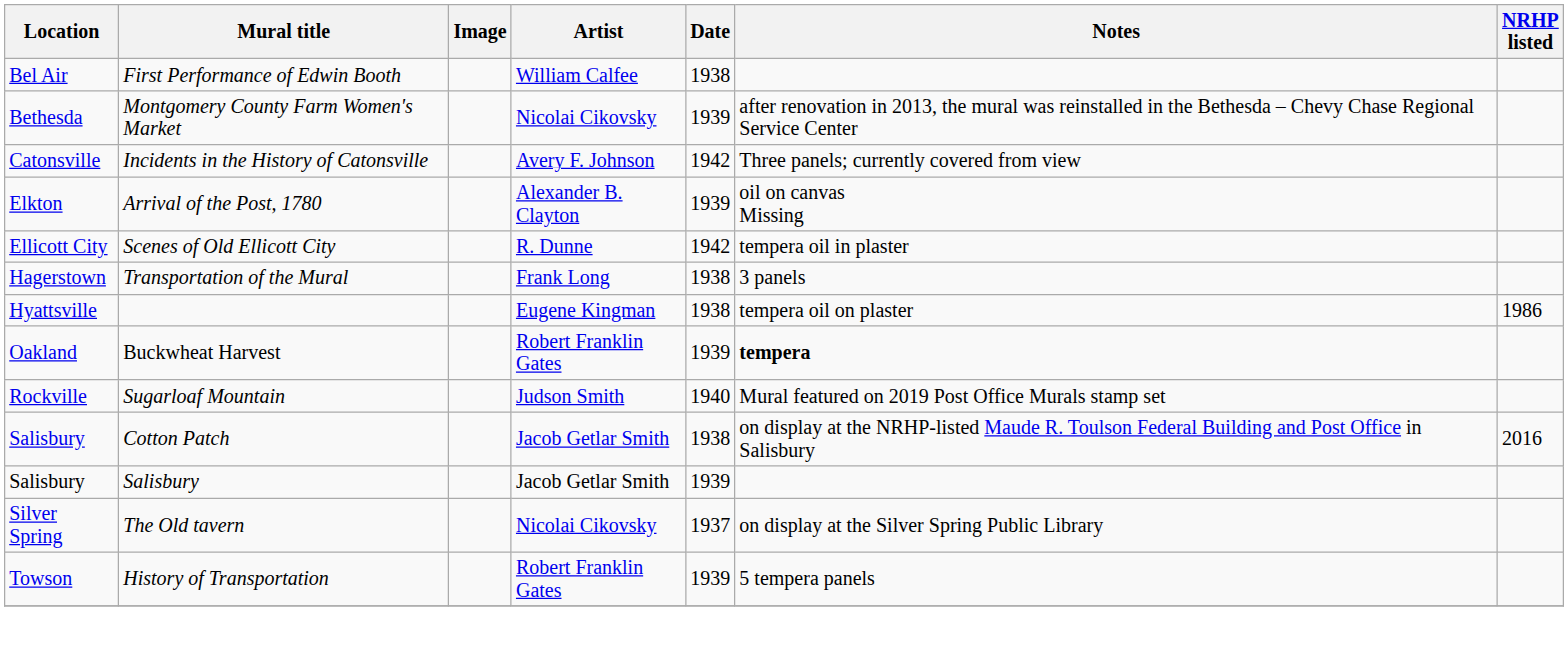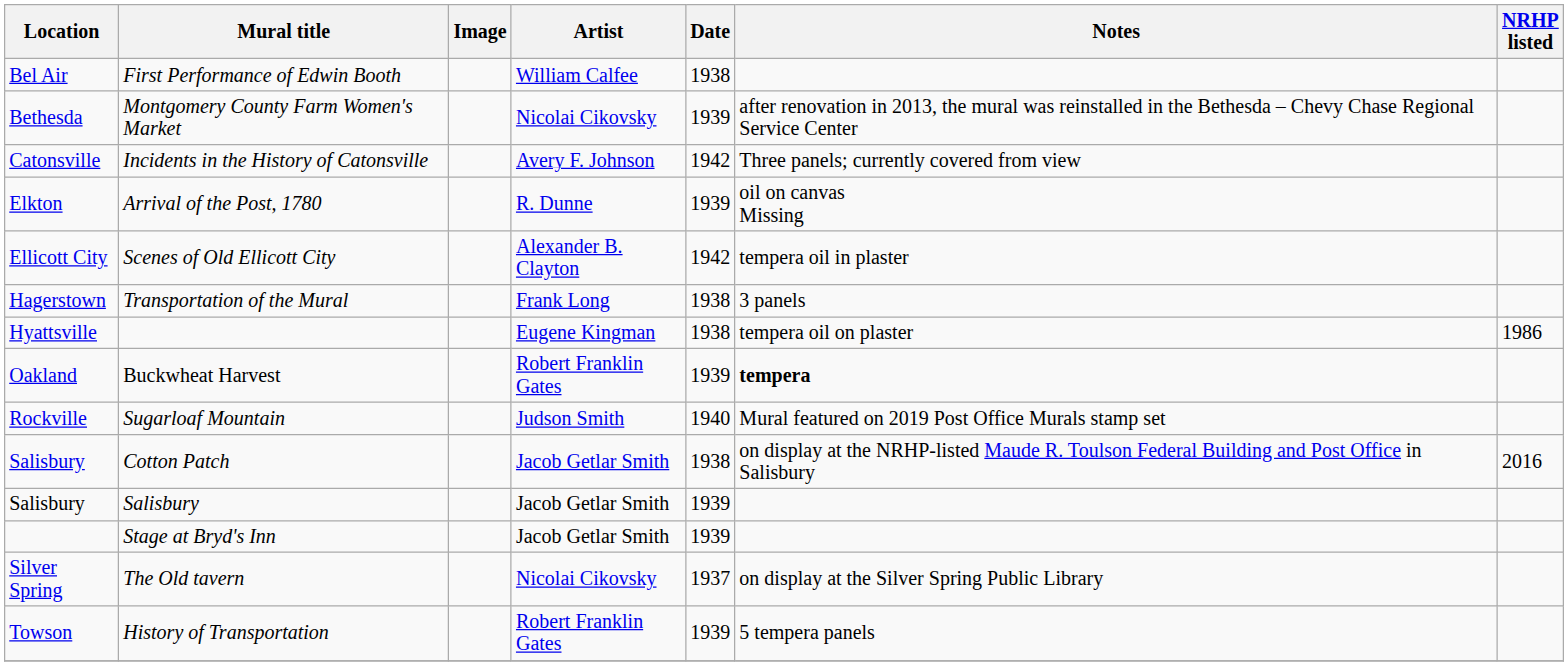Arrival of the Post, 1780 | Artist: Alexander B. Clayton -> R. Dunne
Scenes of Old Ellicott City | Artist: R. Dunne -> Alexander B. Clayton
+ row: Stage at Bryd's Inn | Jacob Getlar Smith | 1939
